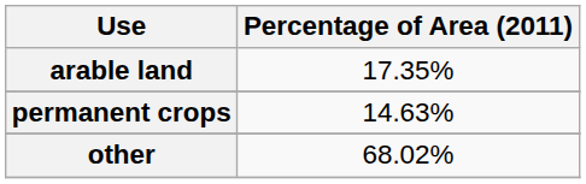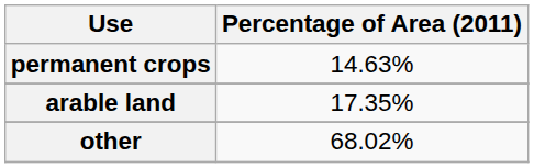rows swapped: arable land <-> permanent crops
